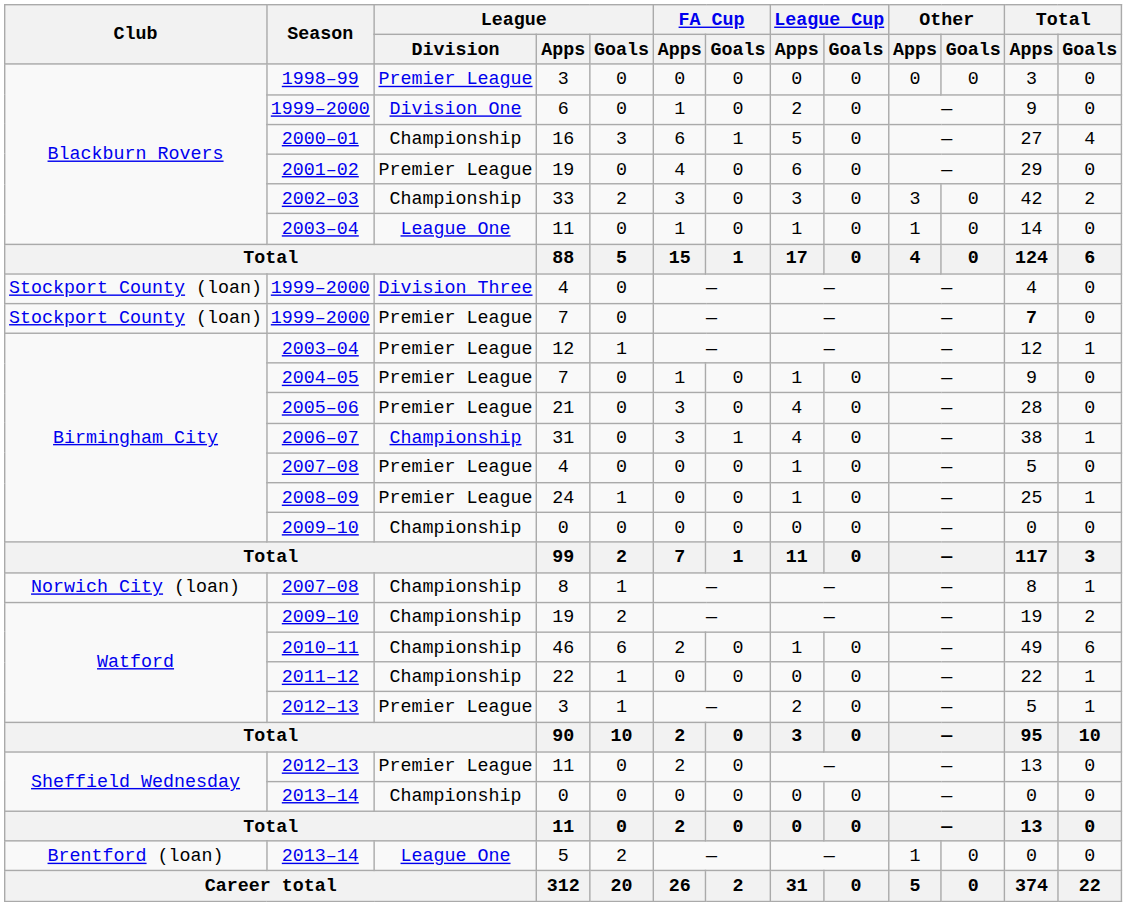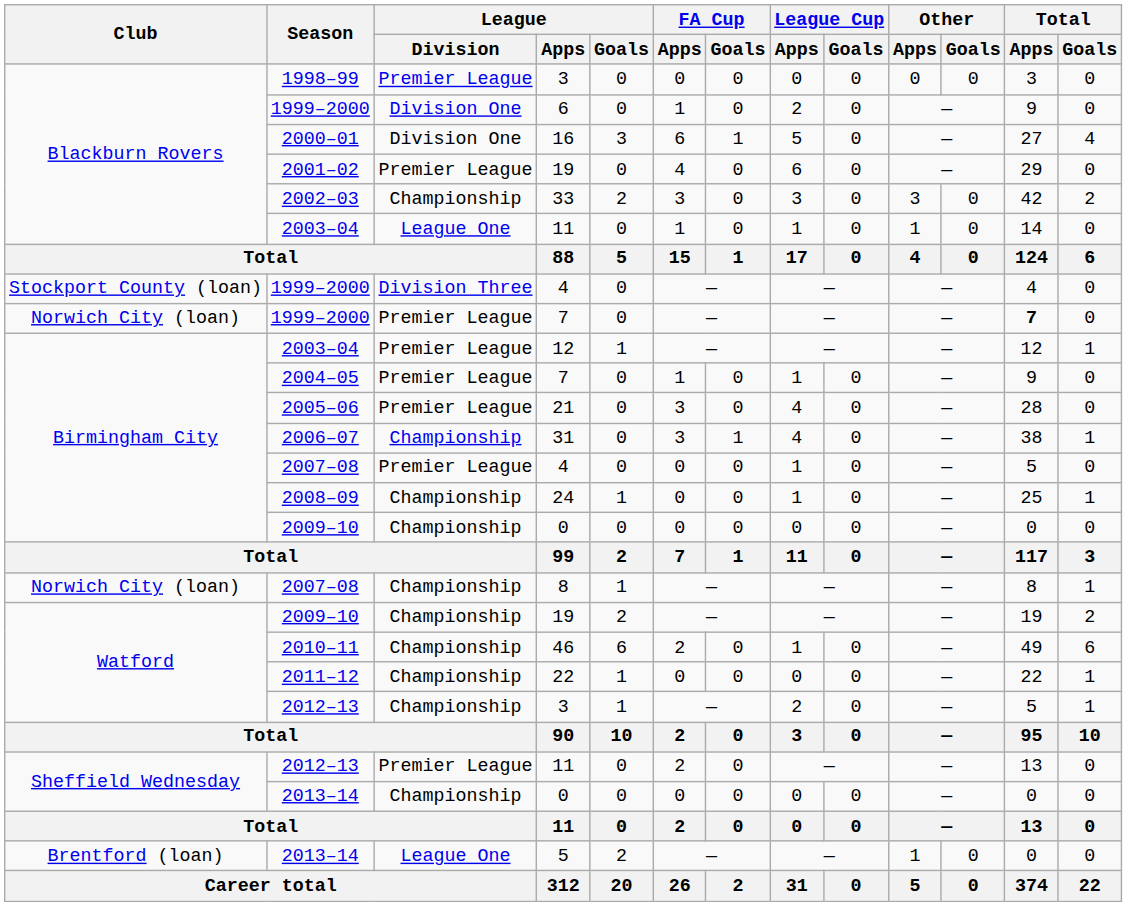16 | League / Division: Championship -> Division One
1999–2000 / 7 | Club: Stockport County (loan) -> Norwich City (loan)
24 | League / Division: Premier League -> Championship
2012–13 / 3 | League / Division: Premier League -> Championship
